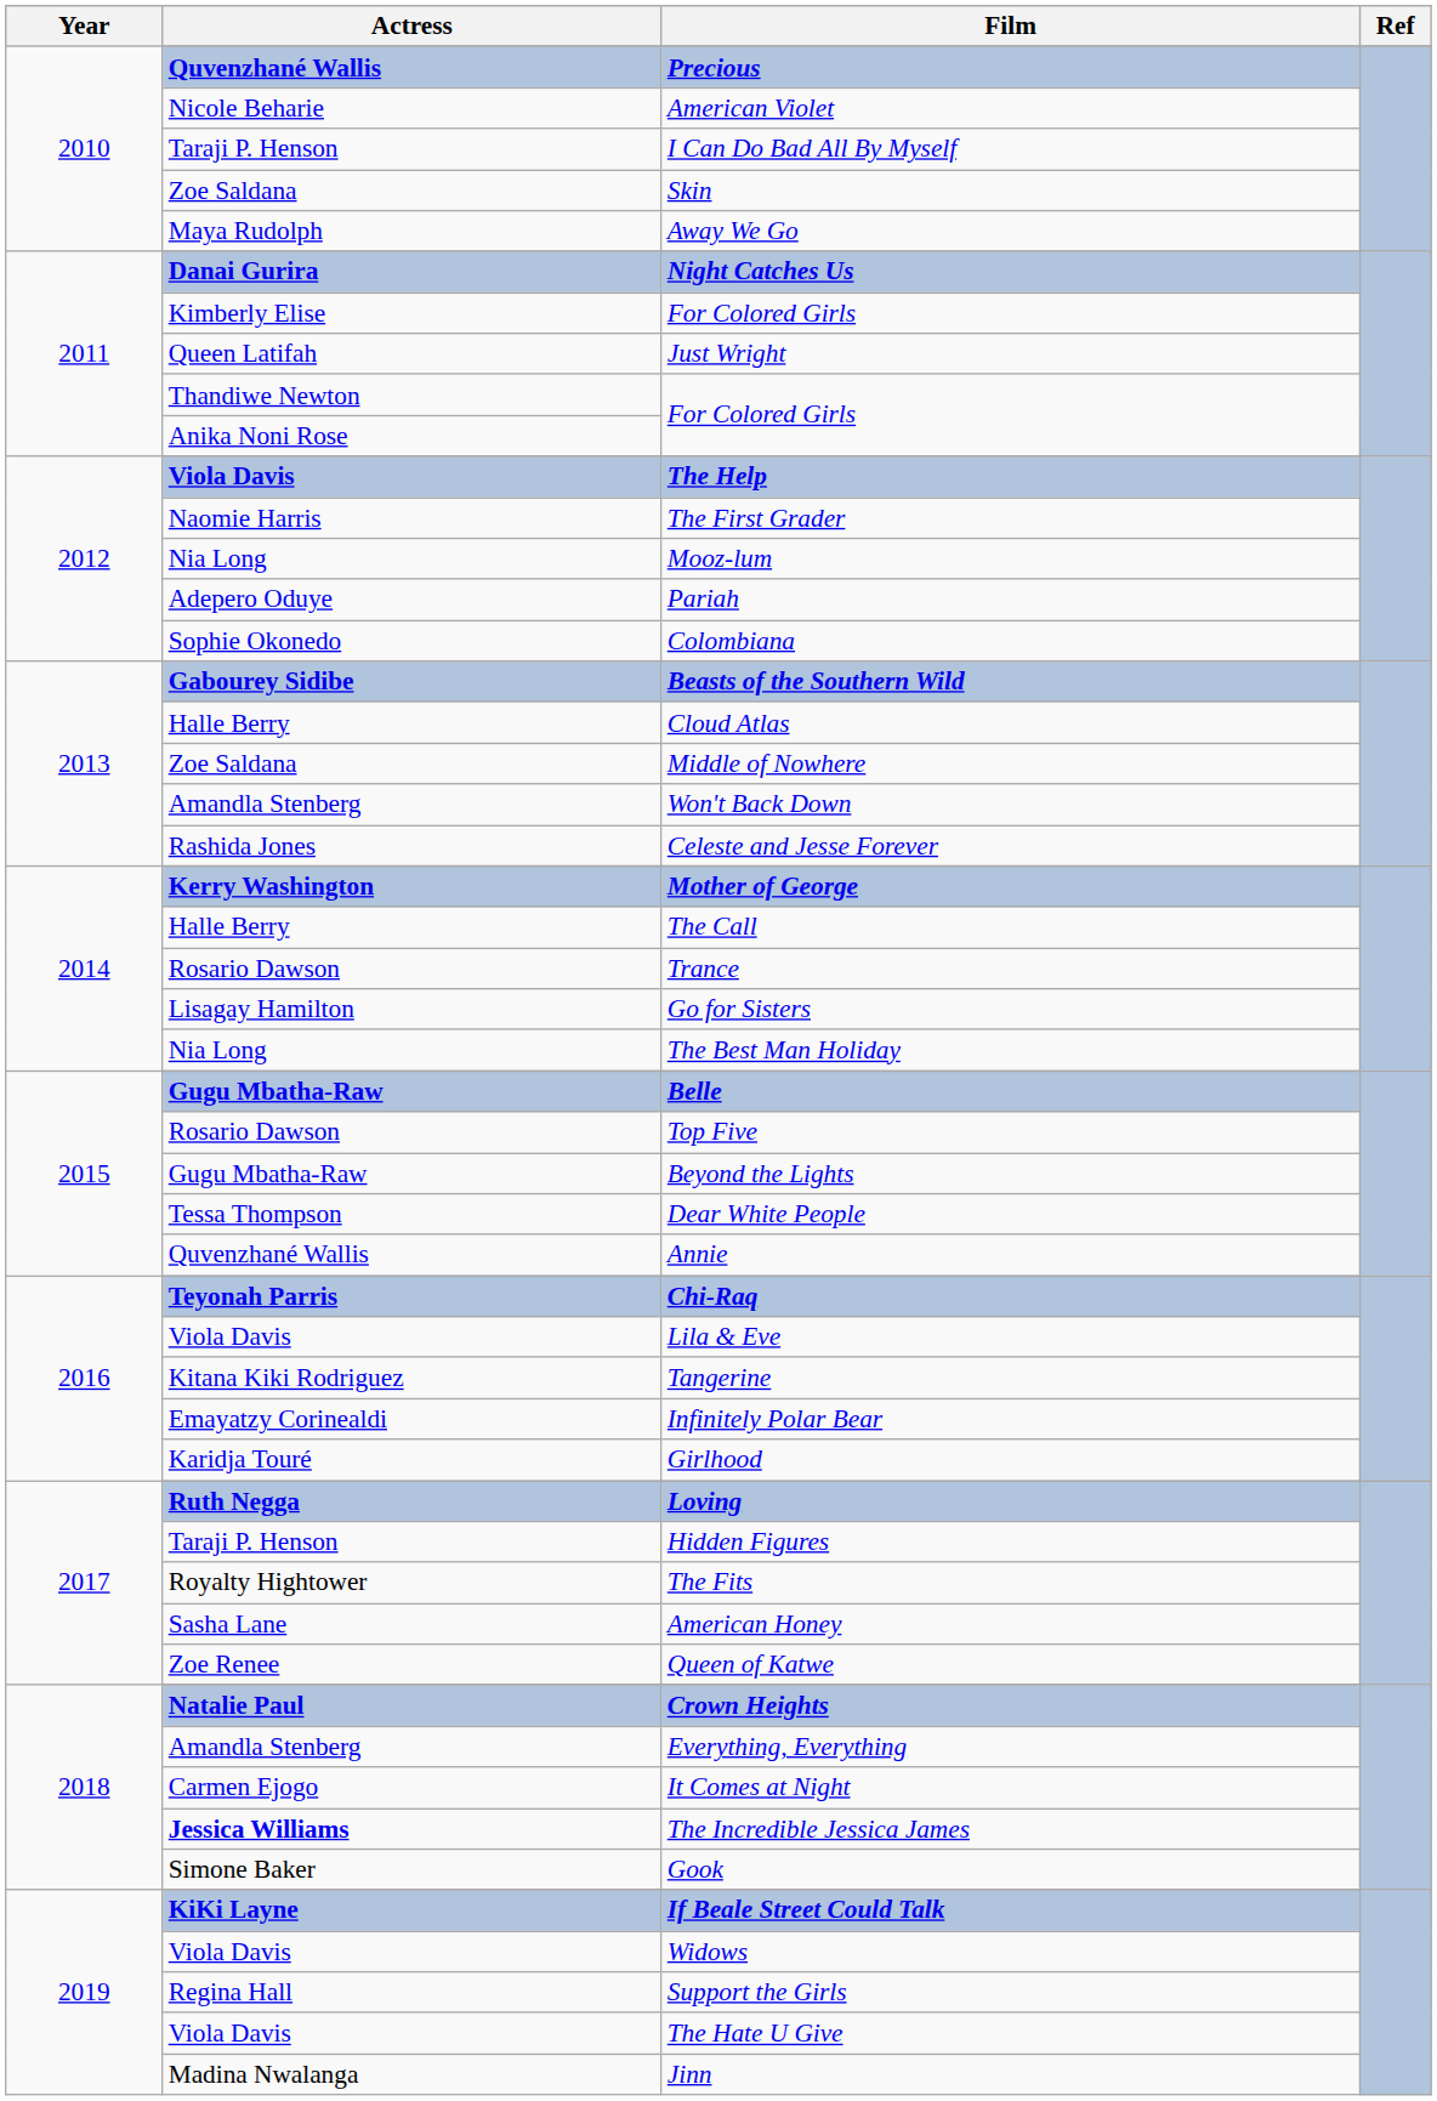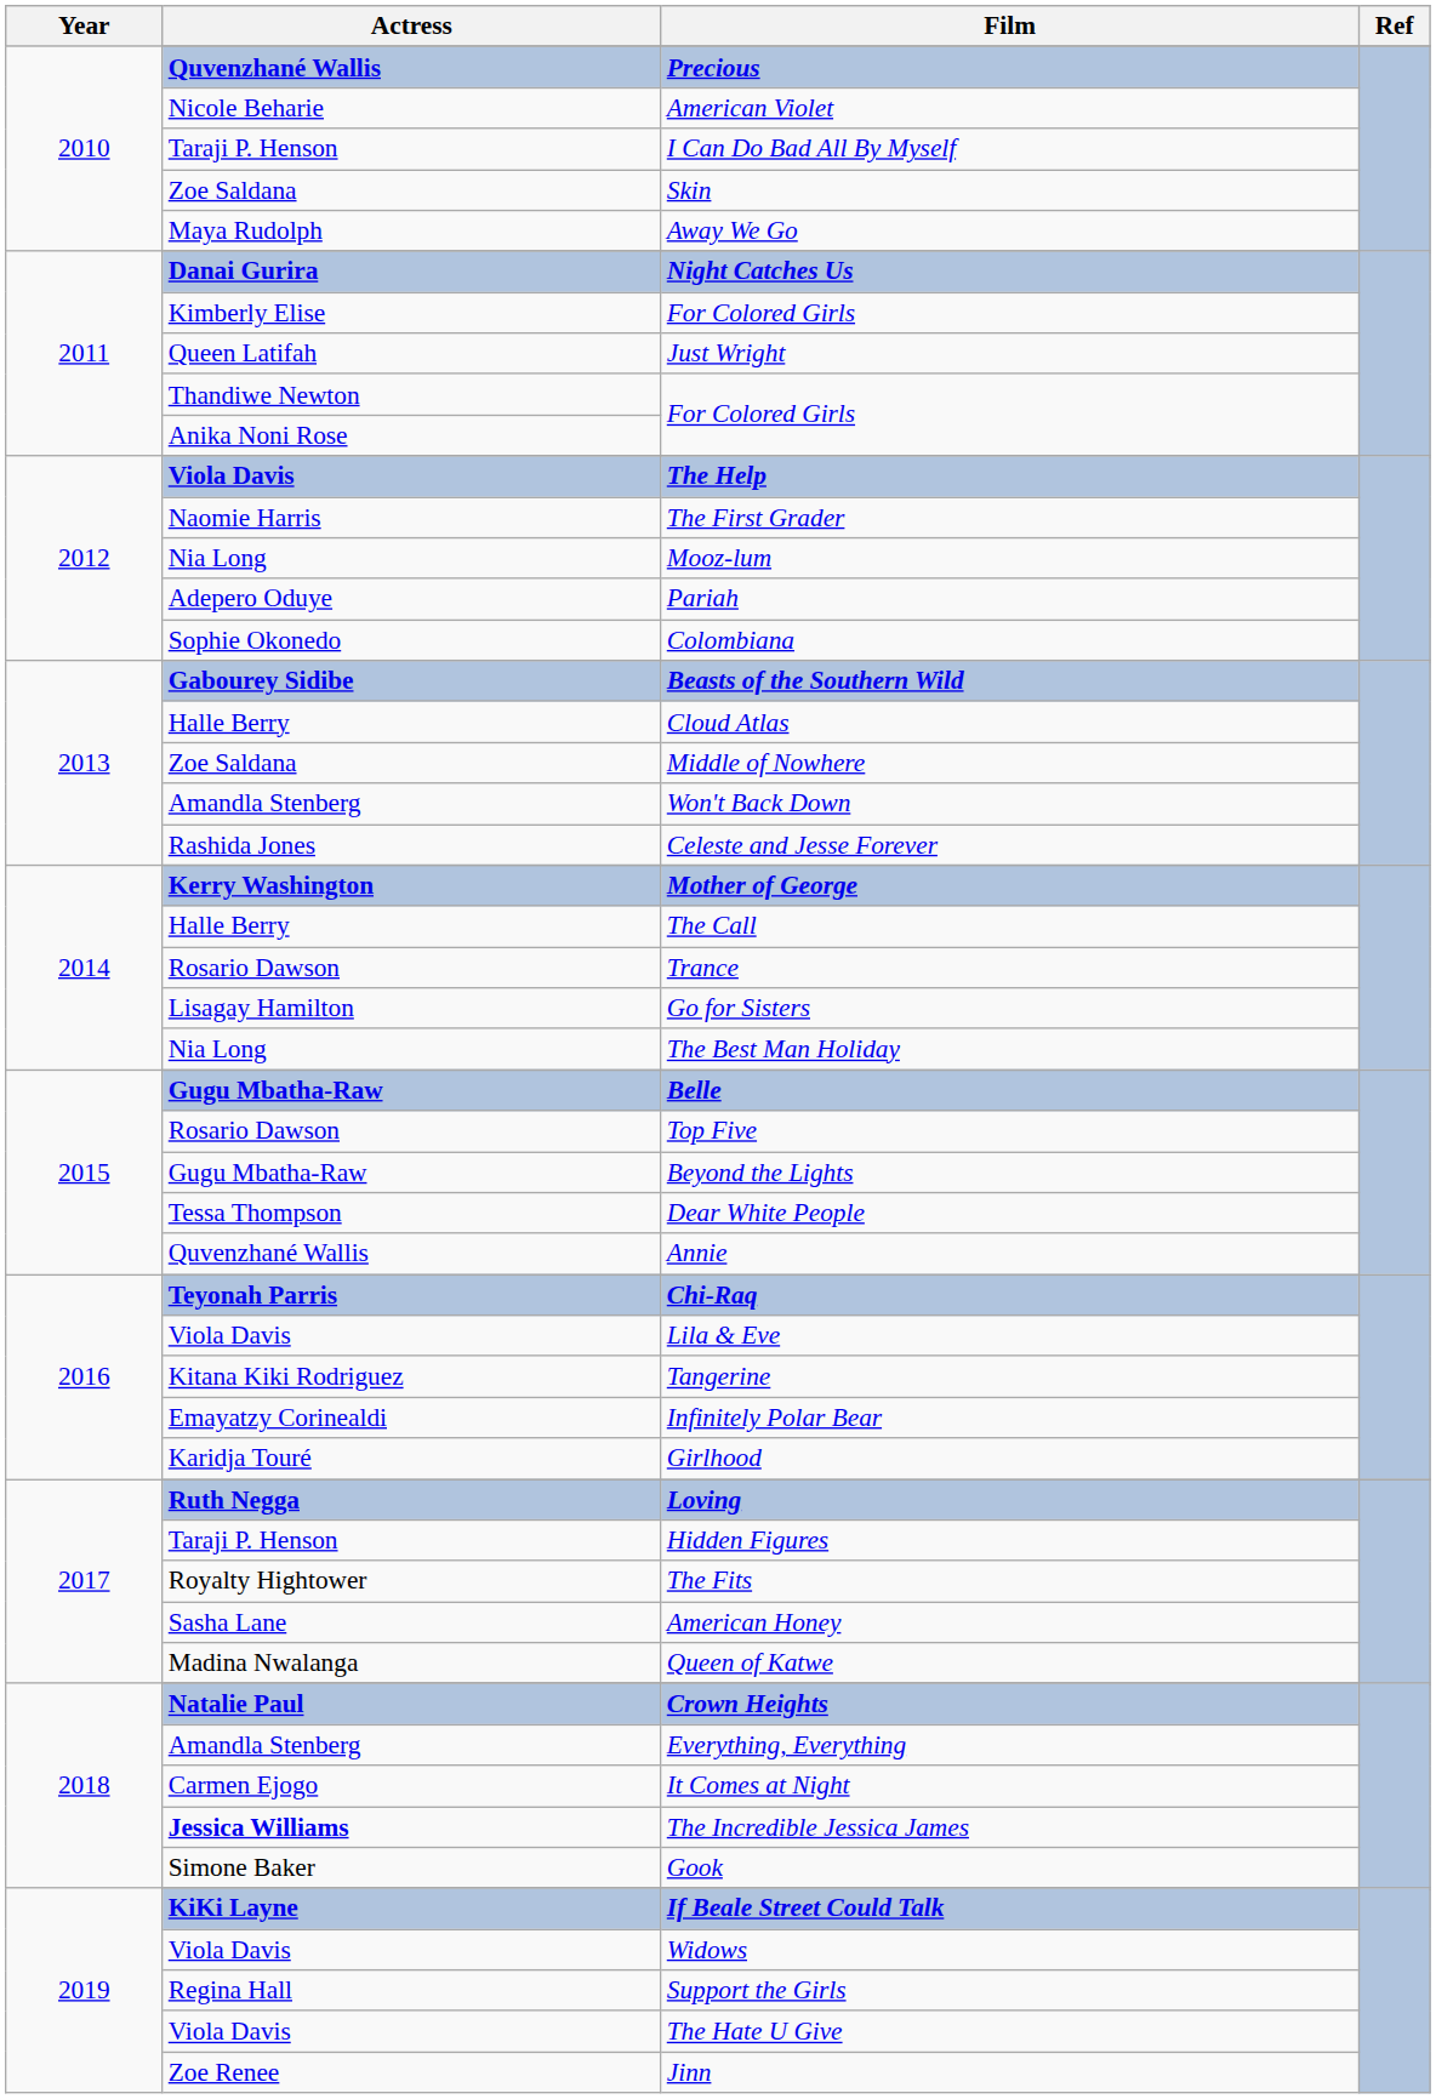Queen of Katwe | Actress: Zoe Renee -> Madina Nwalanga
Jinn | Actress: Madina Nwalanga -> Zoe Renee
